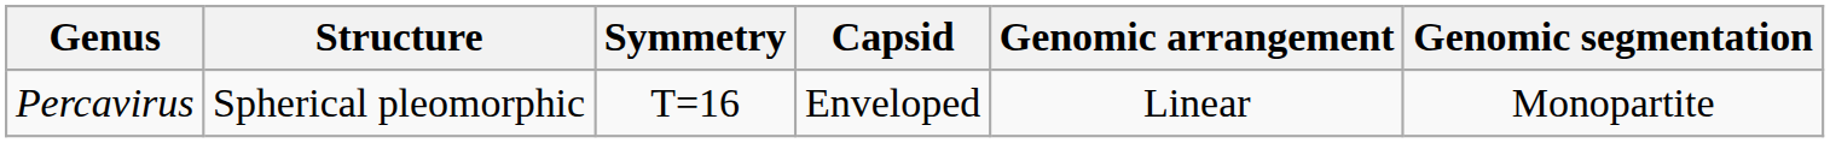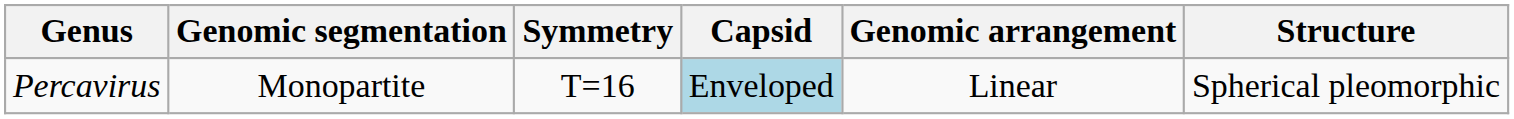columns swapped: Structure <-> Genomic segmentation
Percavirus | Capsid: no background -> lightblue background
